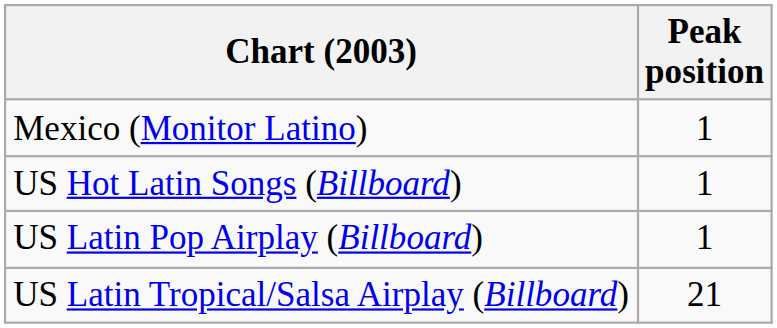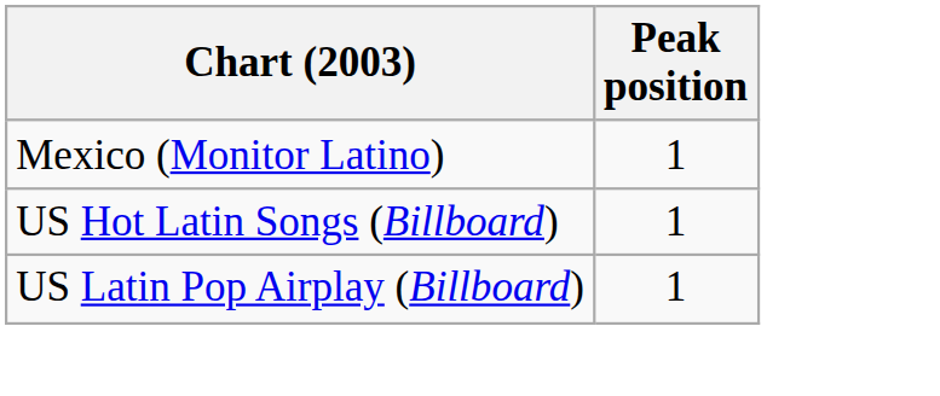- row: US Latin Tropical/Salsa Airplay (Billboard) | 21
